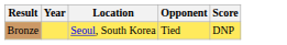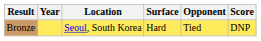+ column: Surface | Hard
